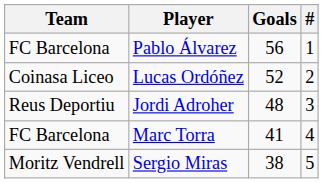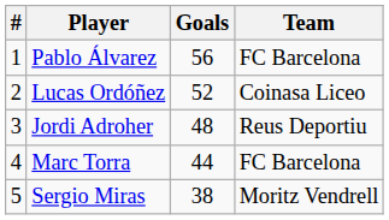columns swapped: # <-> Team
Marc Torra | Goals: 41 -> 44
